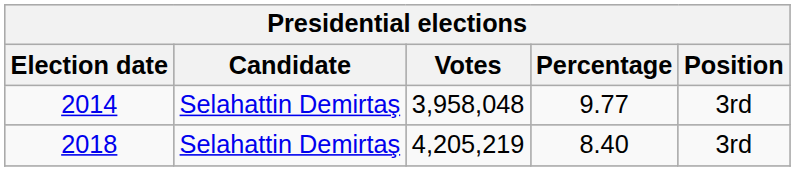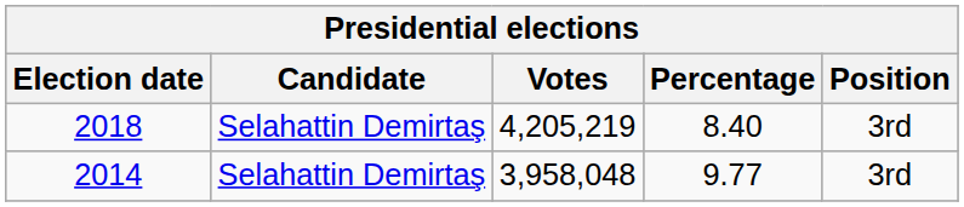rows swapped: 2014 <-> 2018
